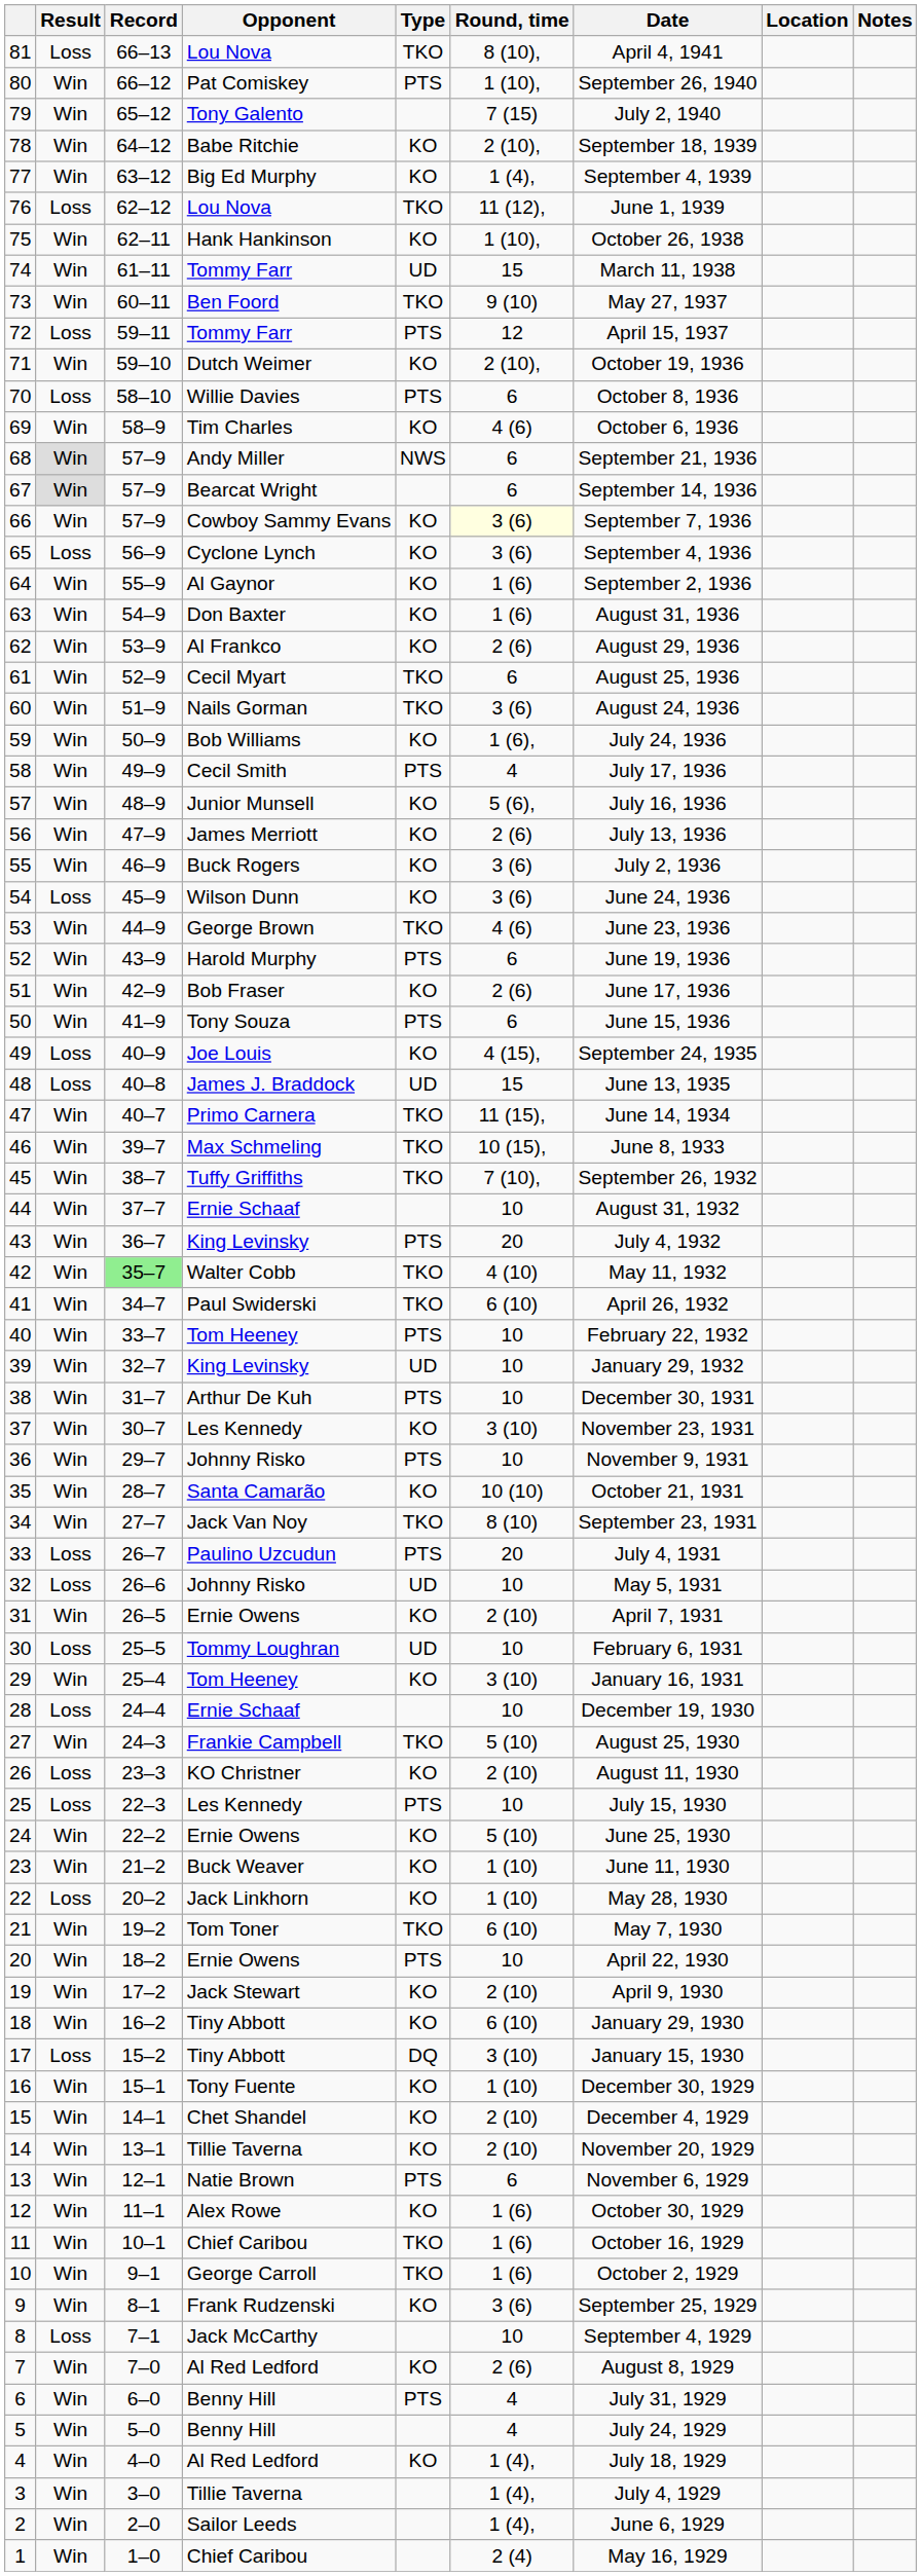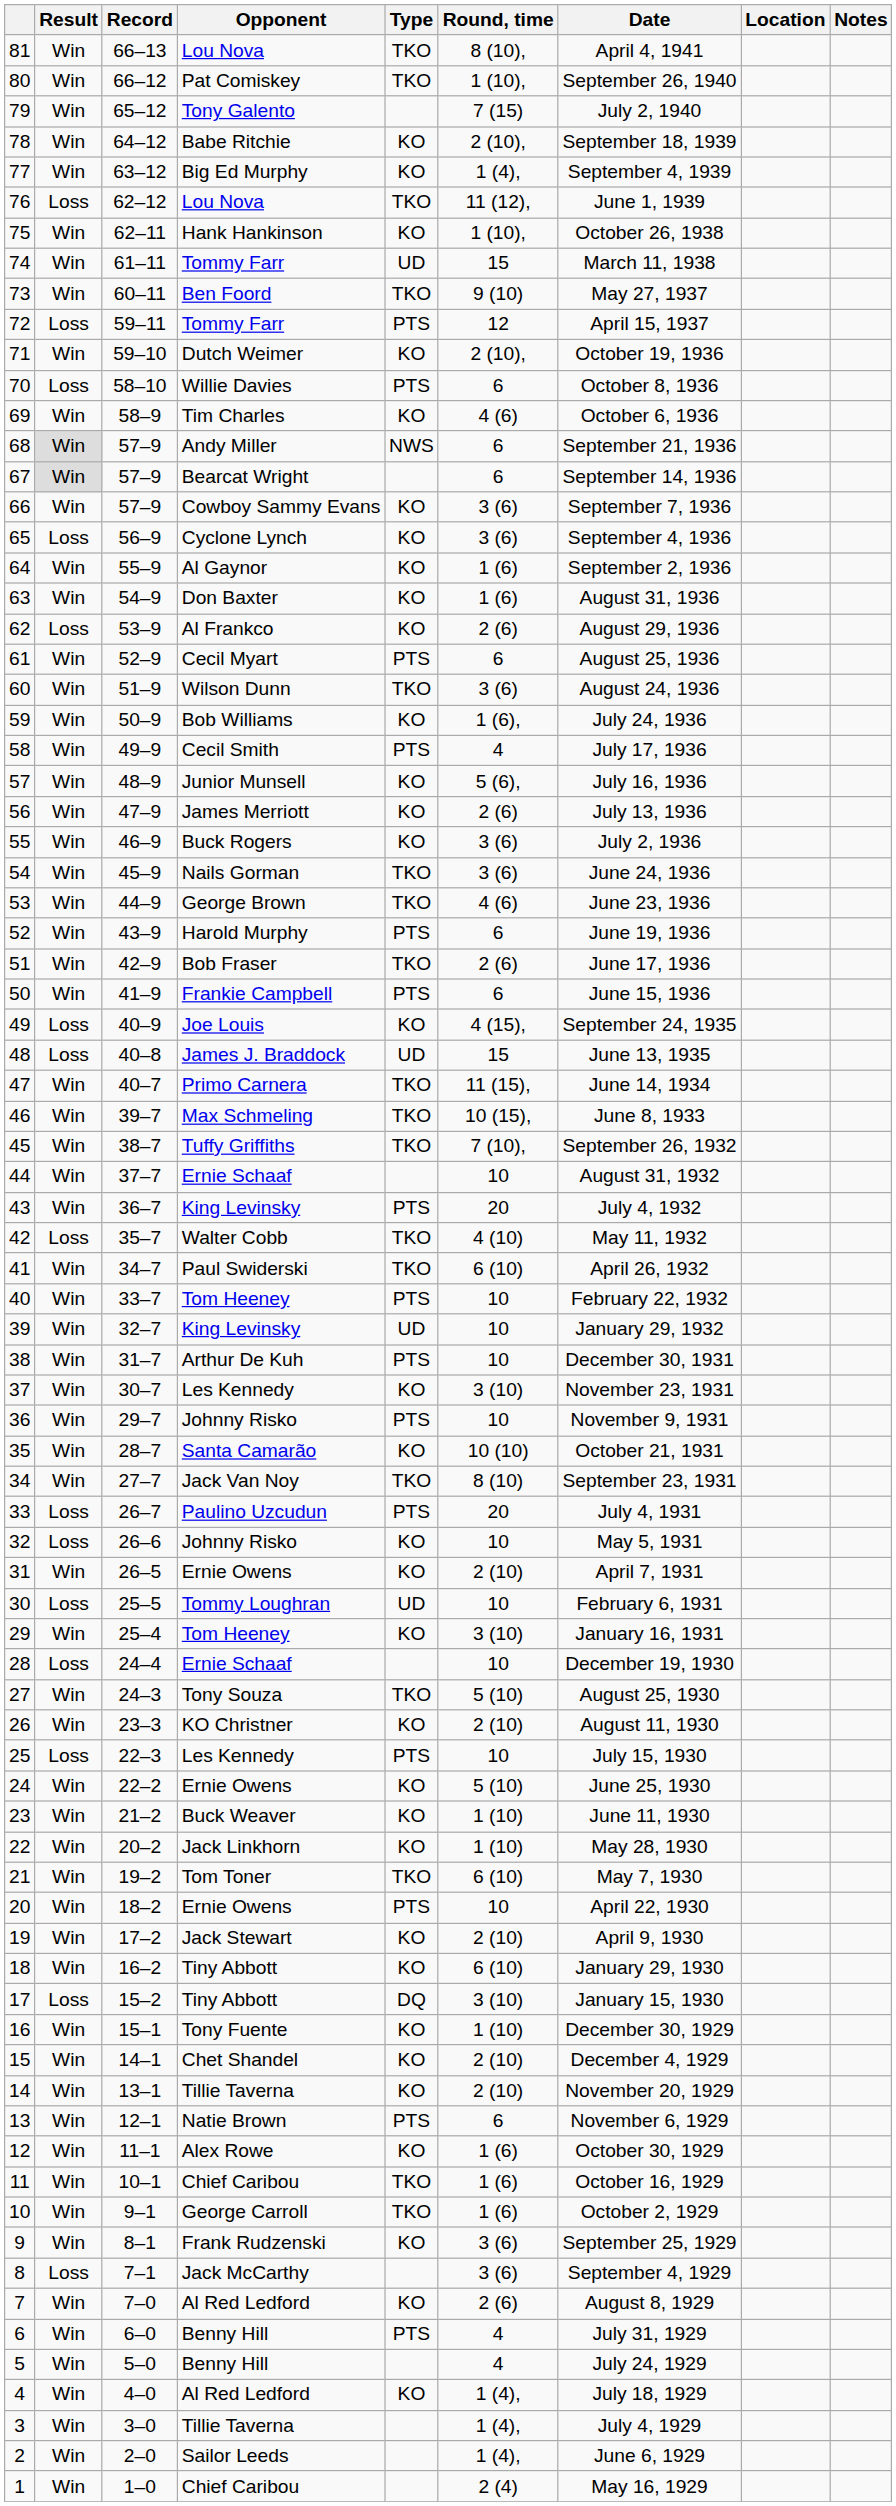81 | Result: Loss -> Win
80 | Type: PTS -> TKO
66 | Round, time: lightyellow background -> no background
62 | Result: Win -> Loss
61 | Type: TKO -> PTS
60 | Opponent: Nails Gorman -> Wilson Dunn
54 | Result: Loss -> Win
54 | Opponent: Wilson Dunn -> Nails Gorman
54 | Type: KO -> TKO
51 | Type: KO -> TKO
50 | Opponent: Tony Souza -> Frankie Campbell
42 | Result: Win -> Loss
42 | Record: lightgreen background -> no background
32 | Type: UD -> KO
27 | Opponent: Frankie Campbell -> Tony Souza
26 | Result: Loss -> Win
22 | Result: Loss -> Win
8 | Round, time: 10 -> 3 (6)
